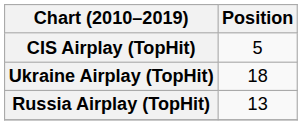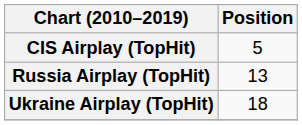rows swapped: Russia Airplay (TopHit) <-> Ukraine Airplay (TopHit)
